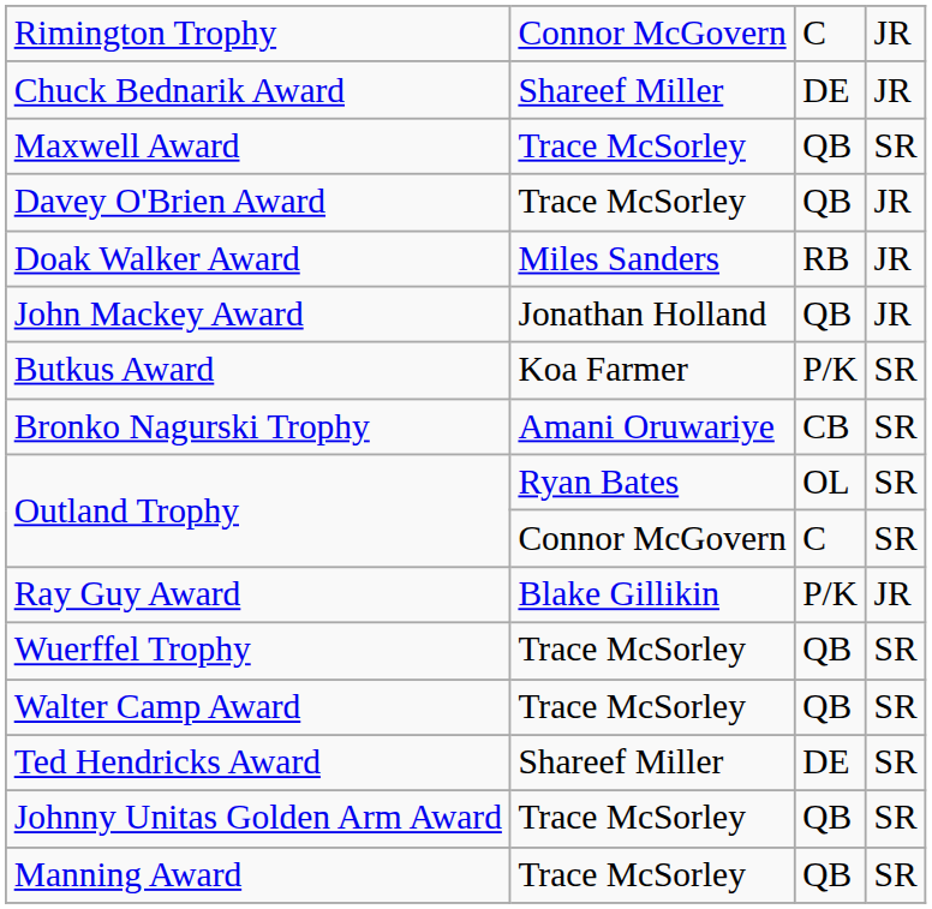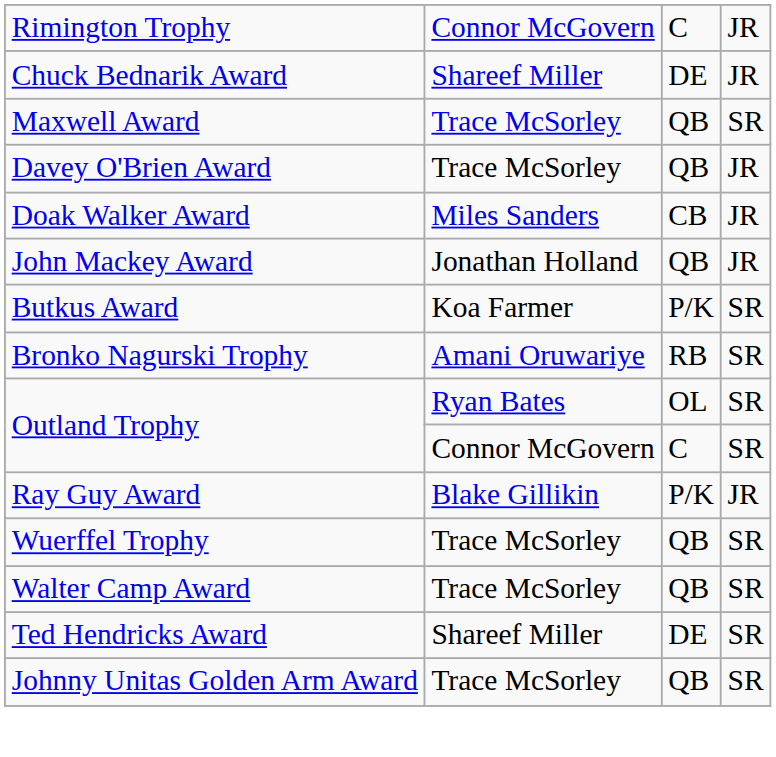Doak Walker Award | column 3: RB -> CB
Bronko Nagurski Trophy | column 3: CB -> RB
- row: Manning Award | Trace McSorley | QB | SR
